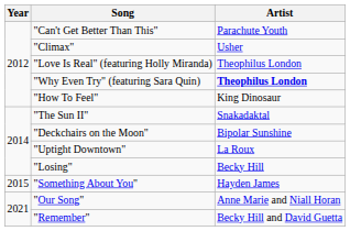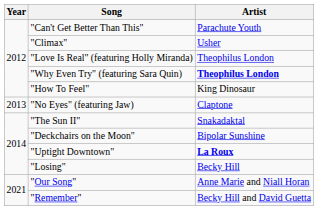+ row: 2013 | "No Eyes" (featuring Jaw) | Claptone
"Uptight Downtown" | Artist: normal -> bold
- row: 2015 | "Something About You" | Hayden James
